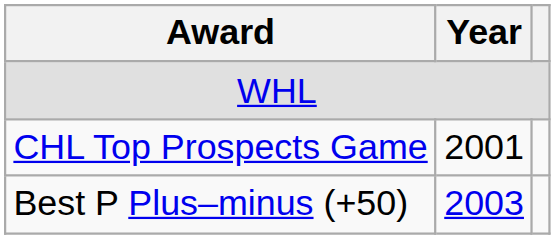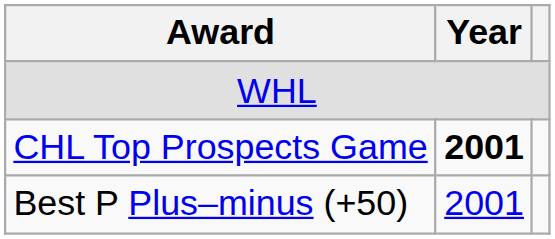CHL Top Prospects Game | Year: normal -> bold
Best P Plus–minus (+50) | Year: 2003 -> 2001
